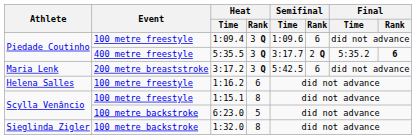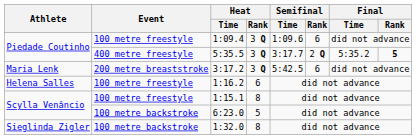5:35.5 | Final / Rank: 6 -> 5
